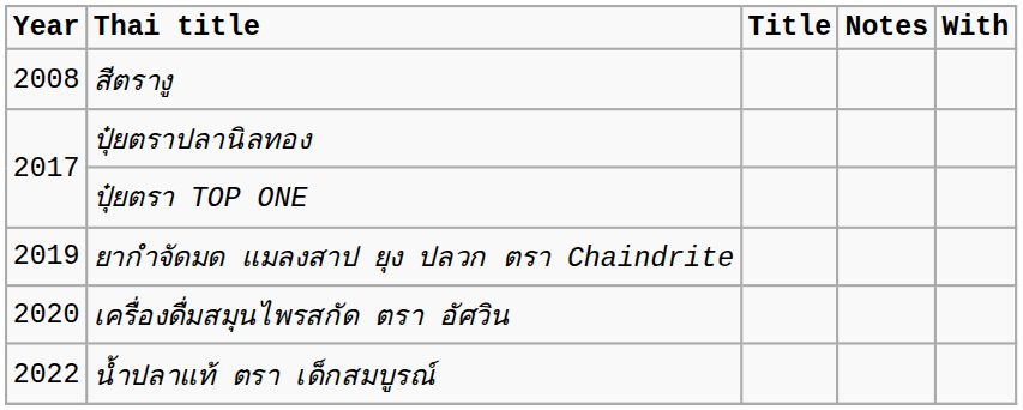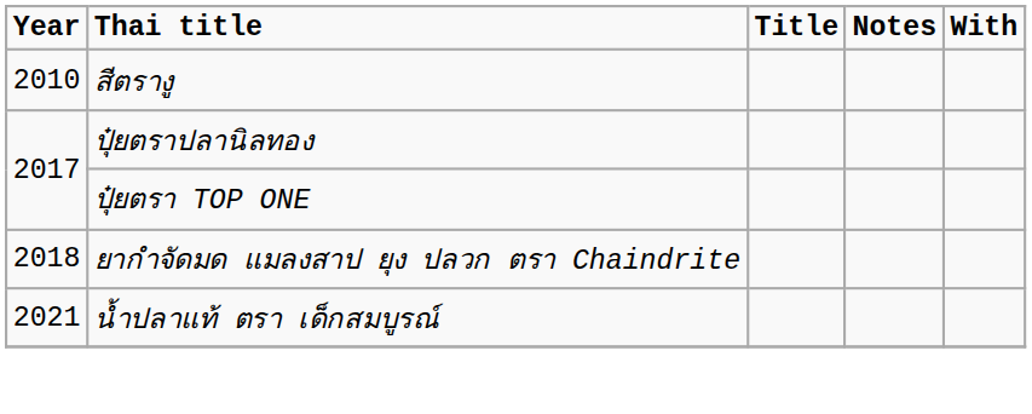สีตรางู | Year: 2008 -> 2010
ยากำจัดมด แมลงสาป ยุง ปลวก ตรา Chaindrite | Year: 2019 -> 2018
- row: 2020 | เครื่องดื่มสมุนไพรสกัด ตรา อัศวิน
น้ำปลาแท้ ตรา เด็กสมบูรณ์ | Year: 2022 -> 2021
